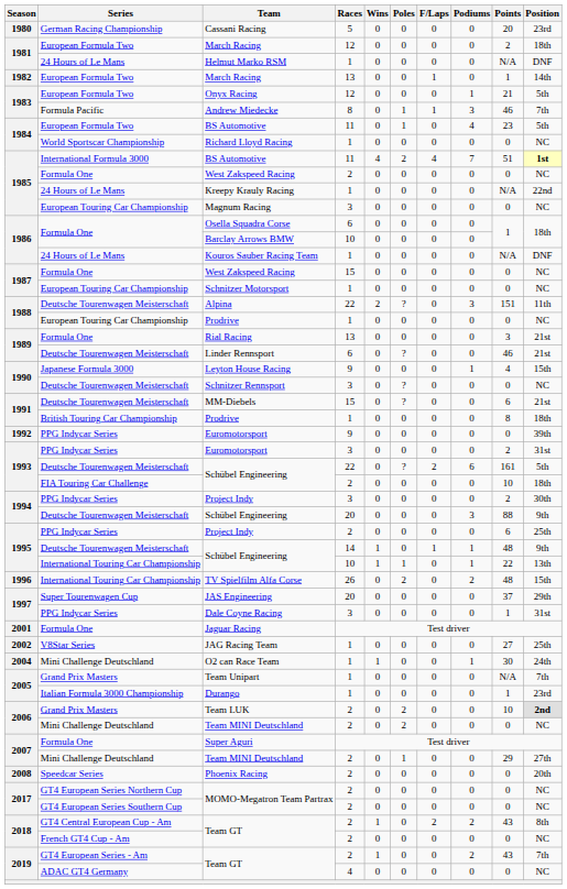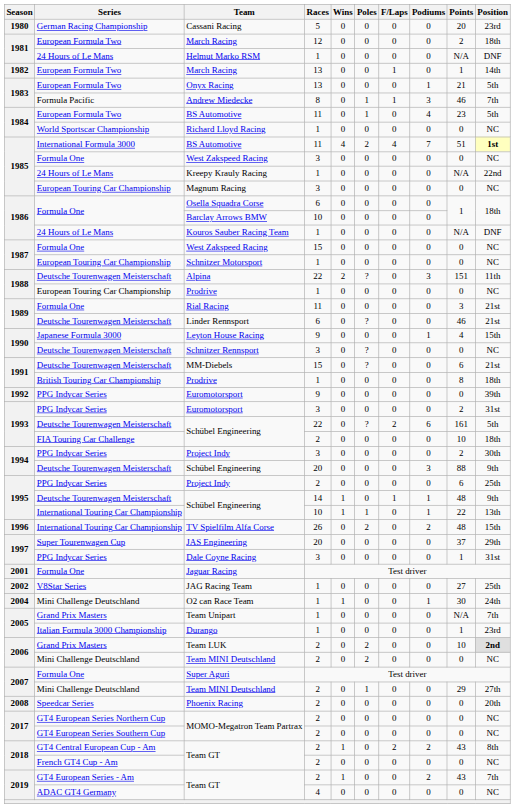Onyx Racing | Races: 12 -> 13
1985 / West Zakspeed Racing | Races: 2 -> 3
Rial Racing | Races: 13 -> 11
